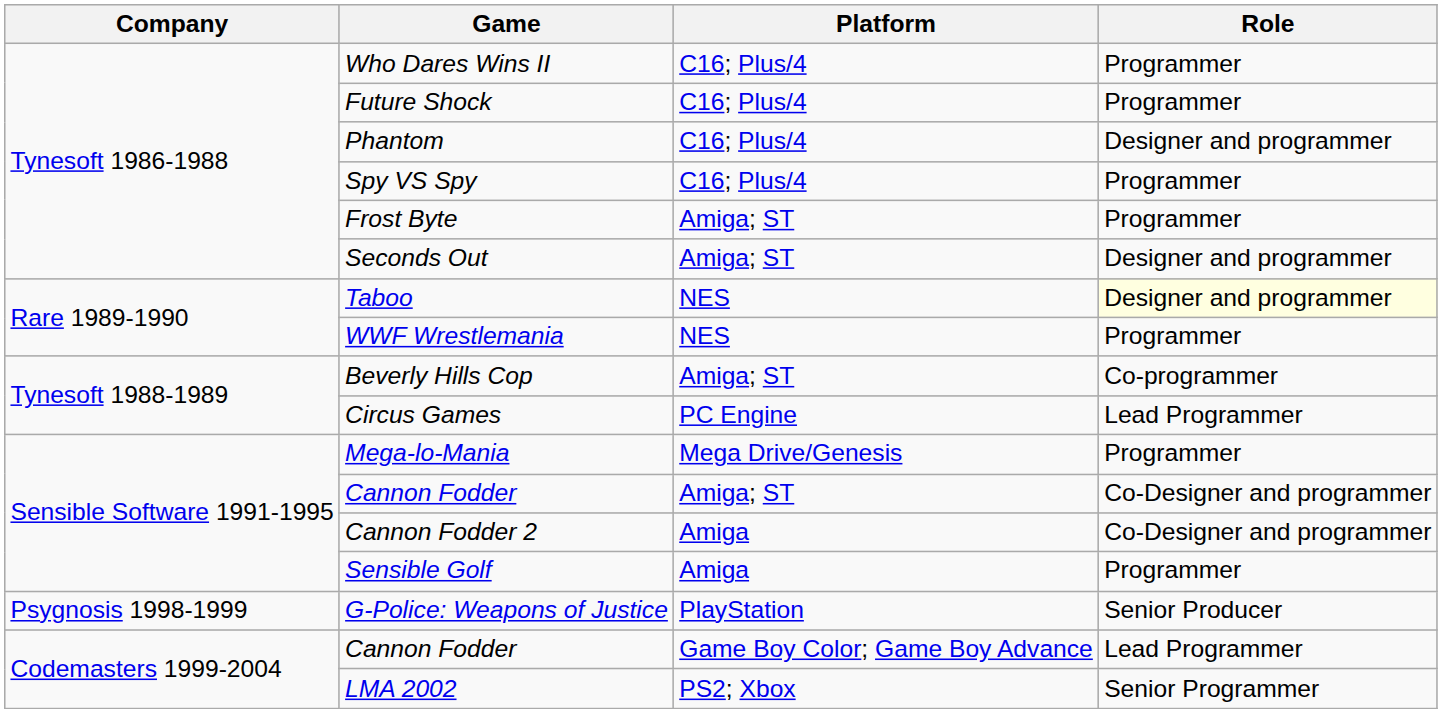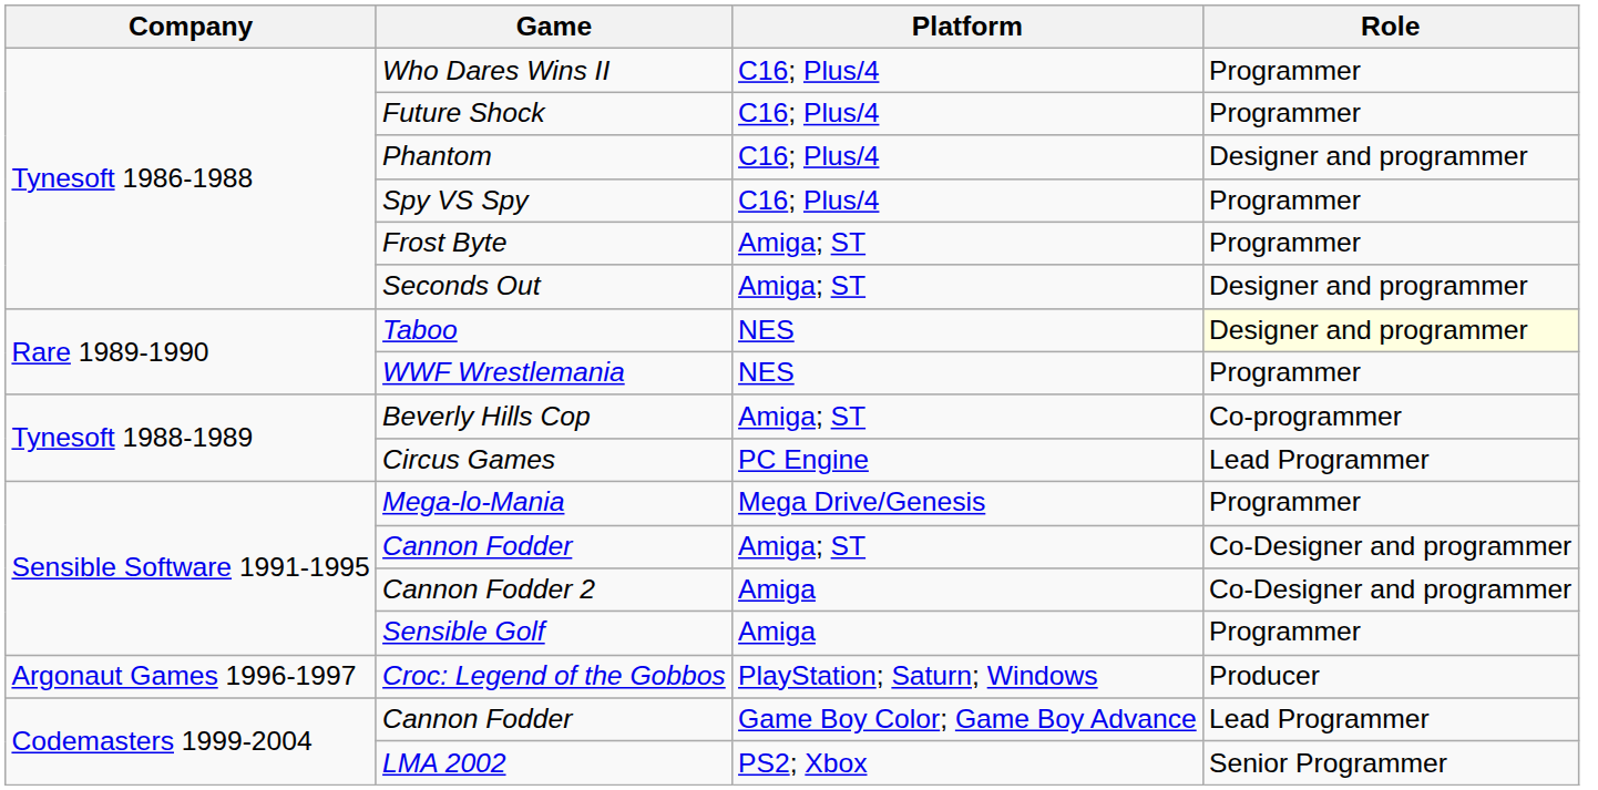+ row: Argonaut Games 1996-1997 | Croc: Legend of the Gobbos | PlayStation; Saturn; Windows | Producer
- row: Psygnosis 1998-1999 | G-Police: Weapons of Justice | PlayStation | Senior Producer
